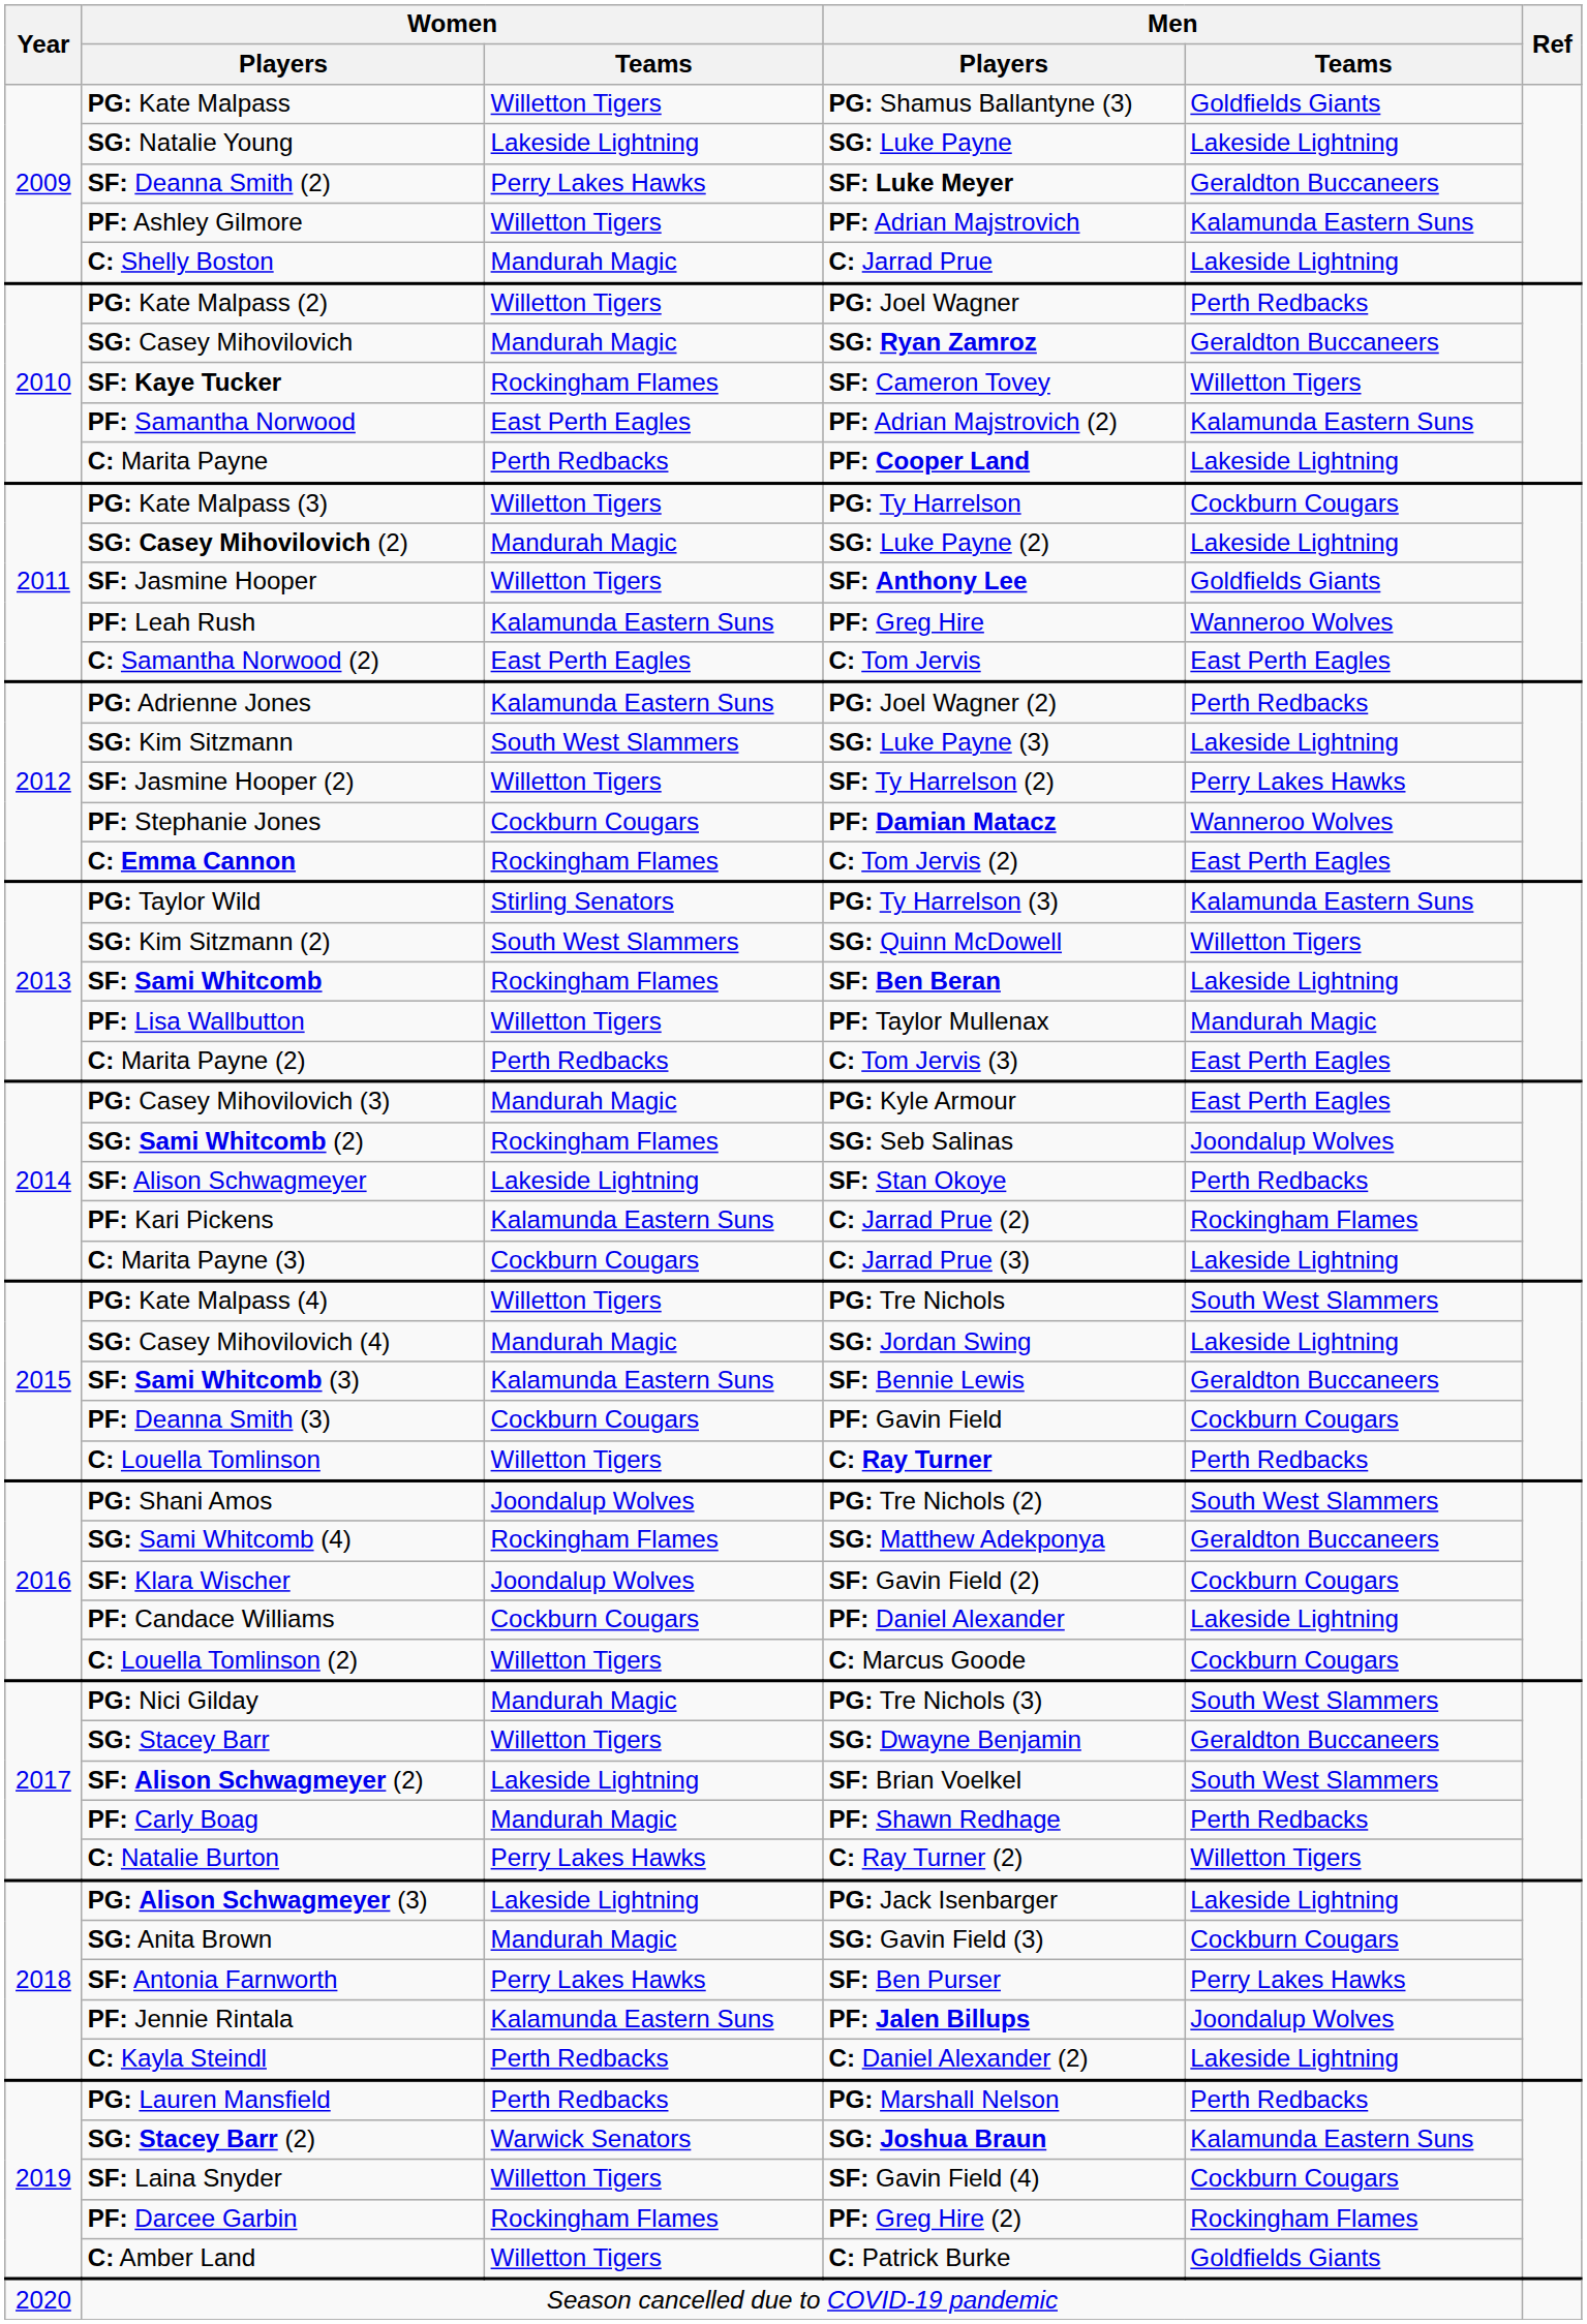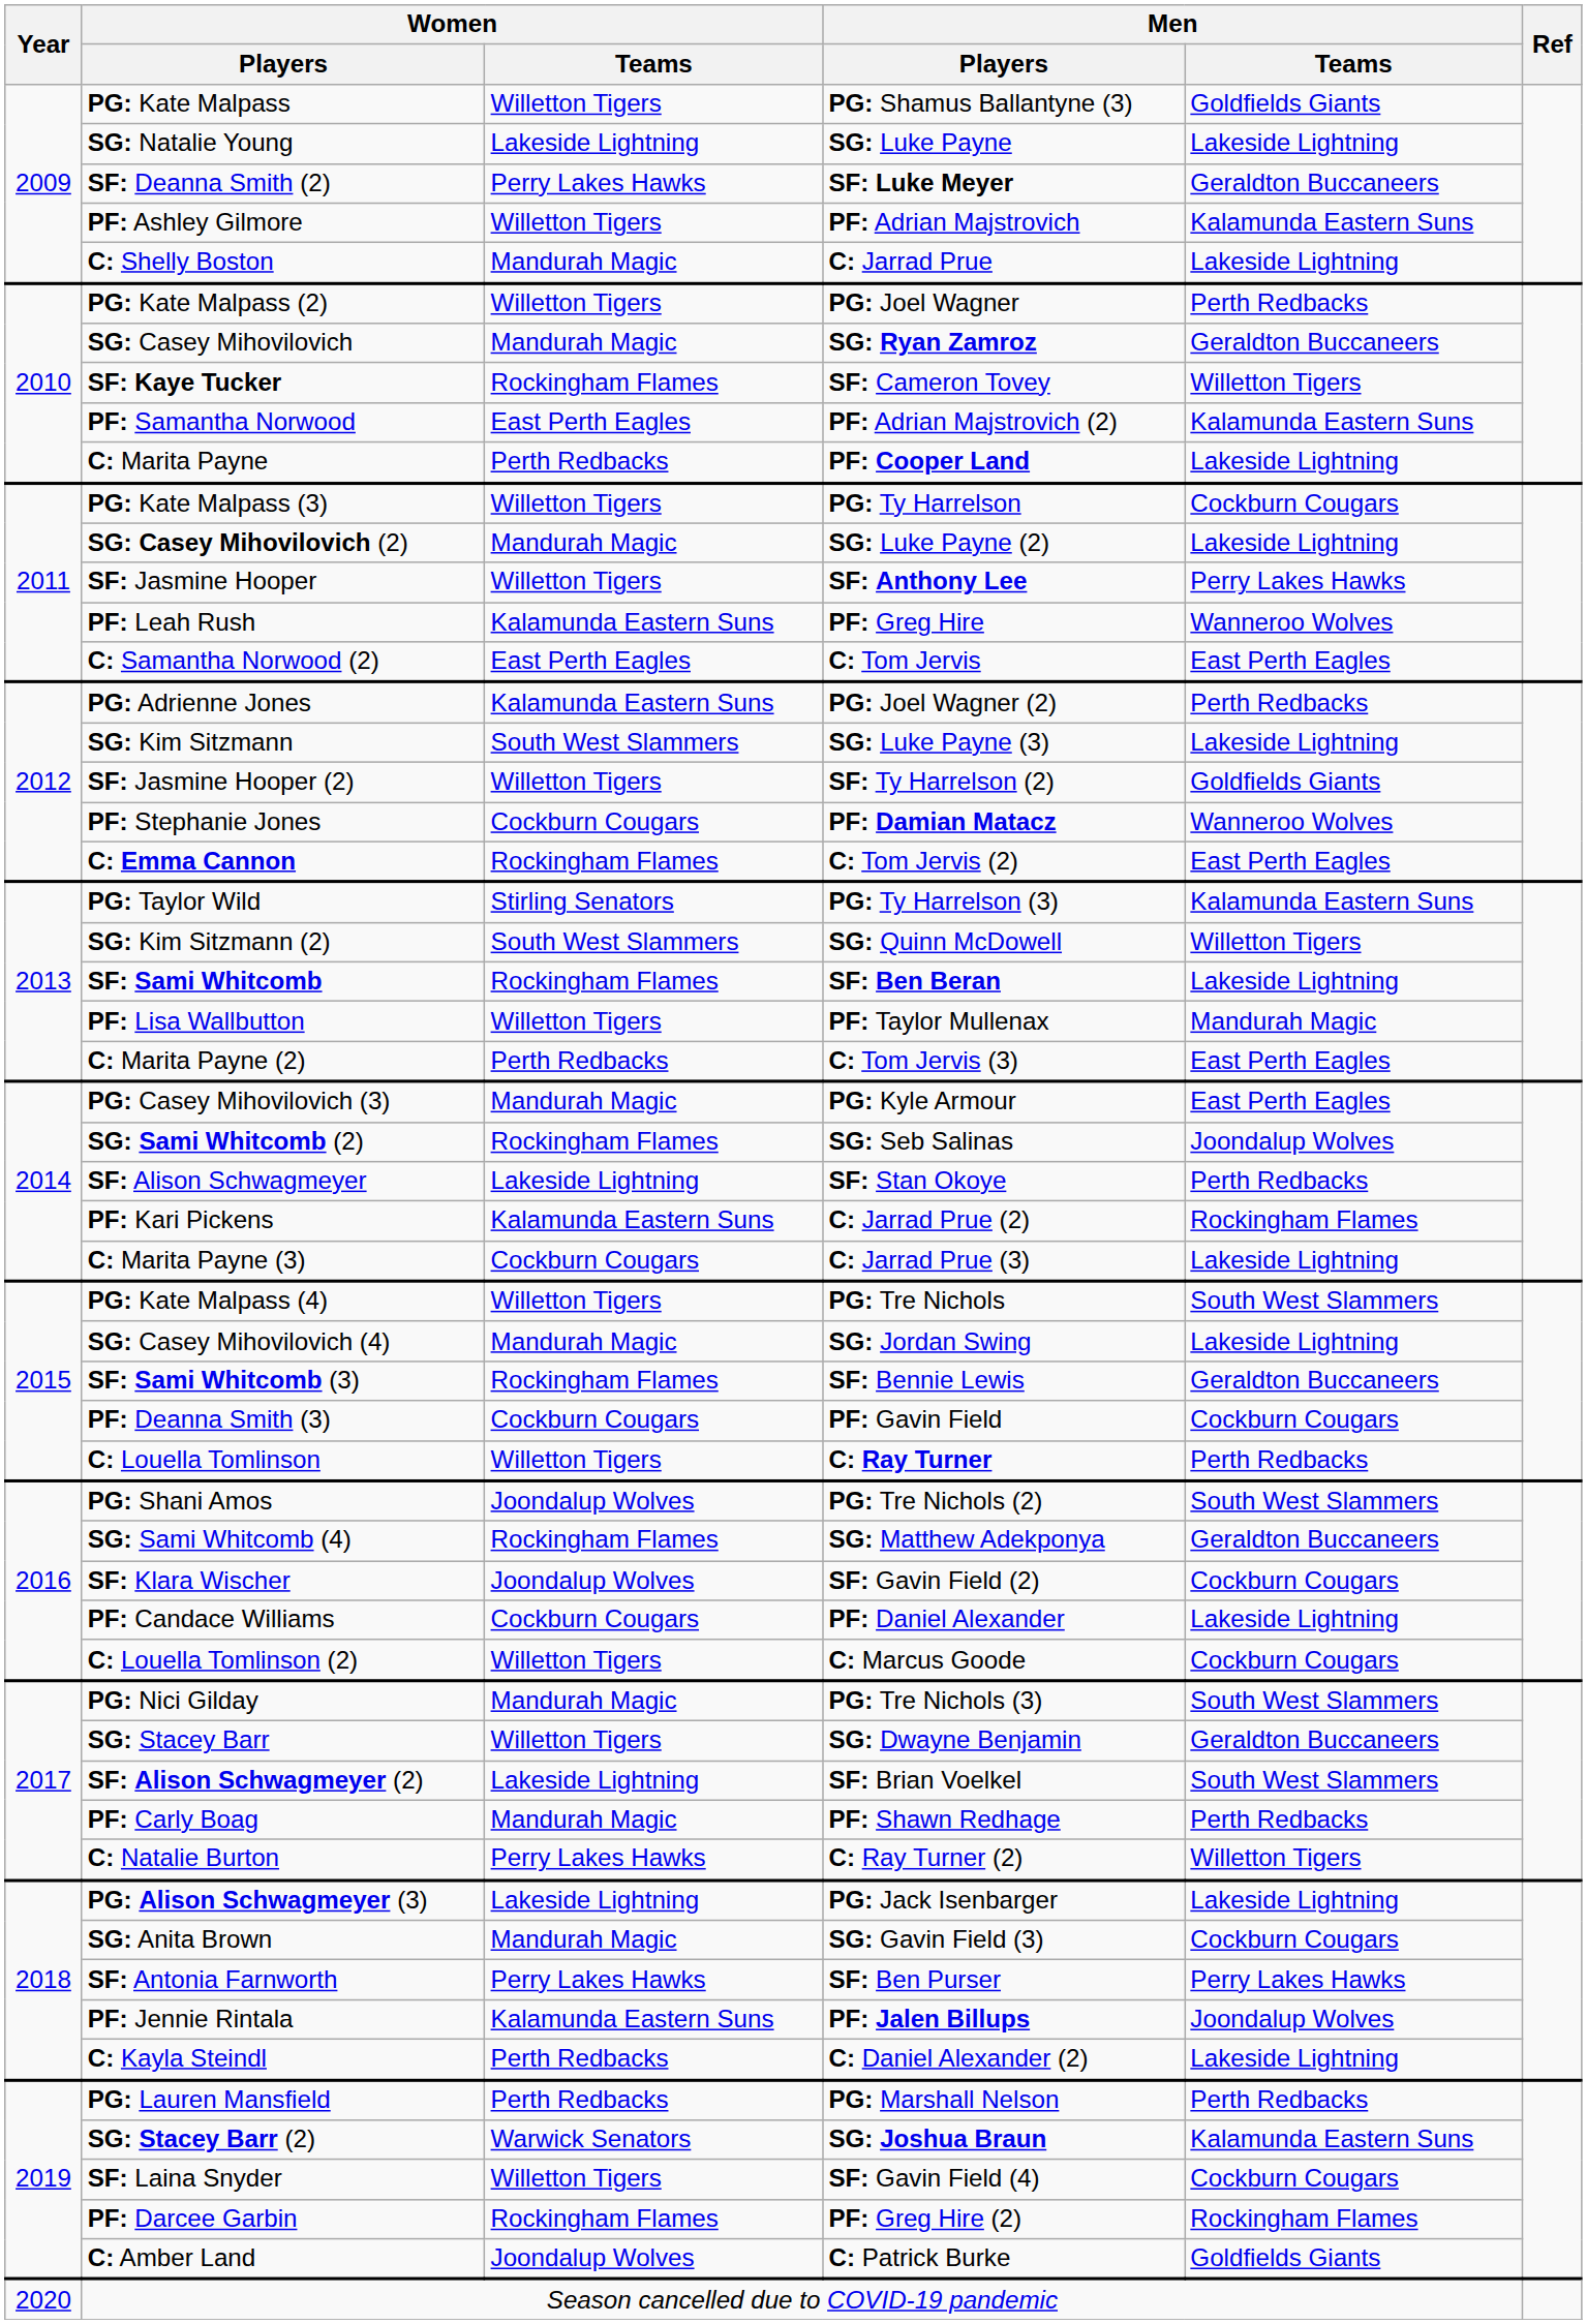SF: Jasmine Hooper | Men / Teams: Goldfields Giants -> Perry Lakes Hawks
SF: Jasmine Hooper (2) | Men / Teams: Perry Lakes Hawks -> Goldfields Giants
SF: Sami Whitcomb (3) | Women / Teams: Kalamunda Eastern Suns -> Rockingham Flames
C: Amber Land | Women / Teams: Willetton Tigers -> Joondalup Wolves
